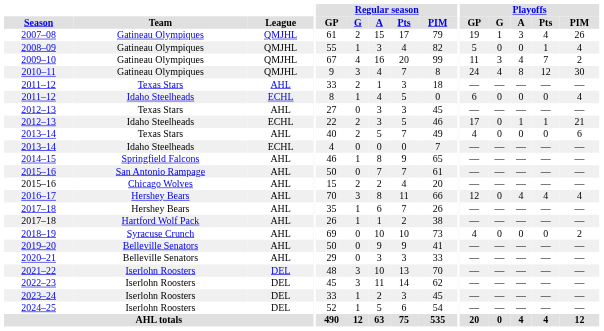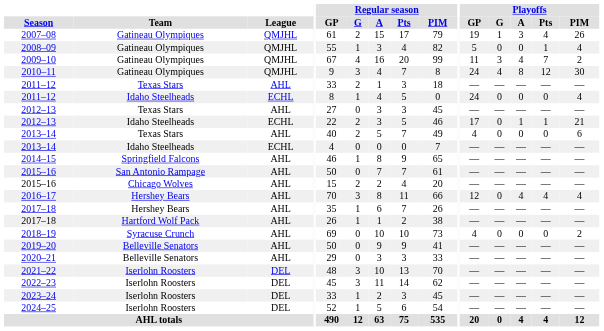2011–12 / Idaho Steelheads | Playoffs / GP: 6 -> 24
